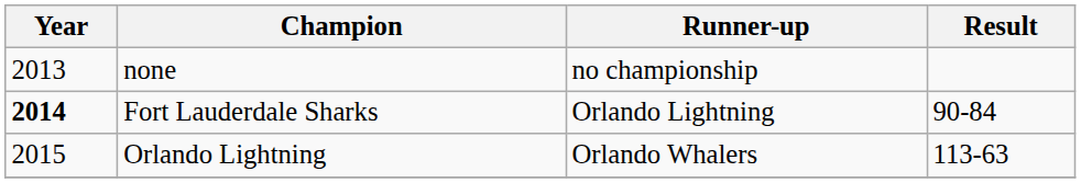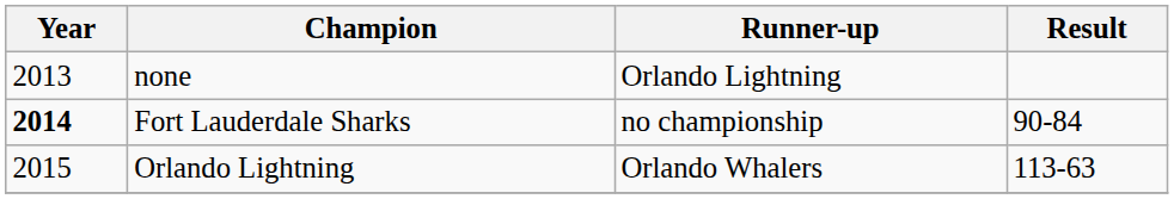none | Runner-up: no championship -> Orlando Lightning
Fort Lauderdale Sharks | Runner-up: Orlando Lightning -> no championship
